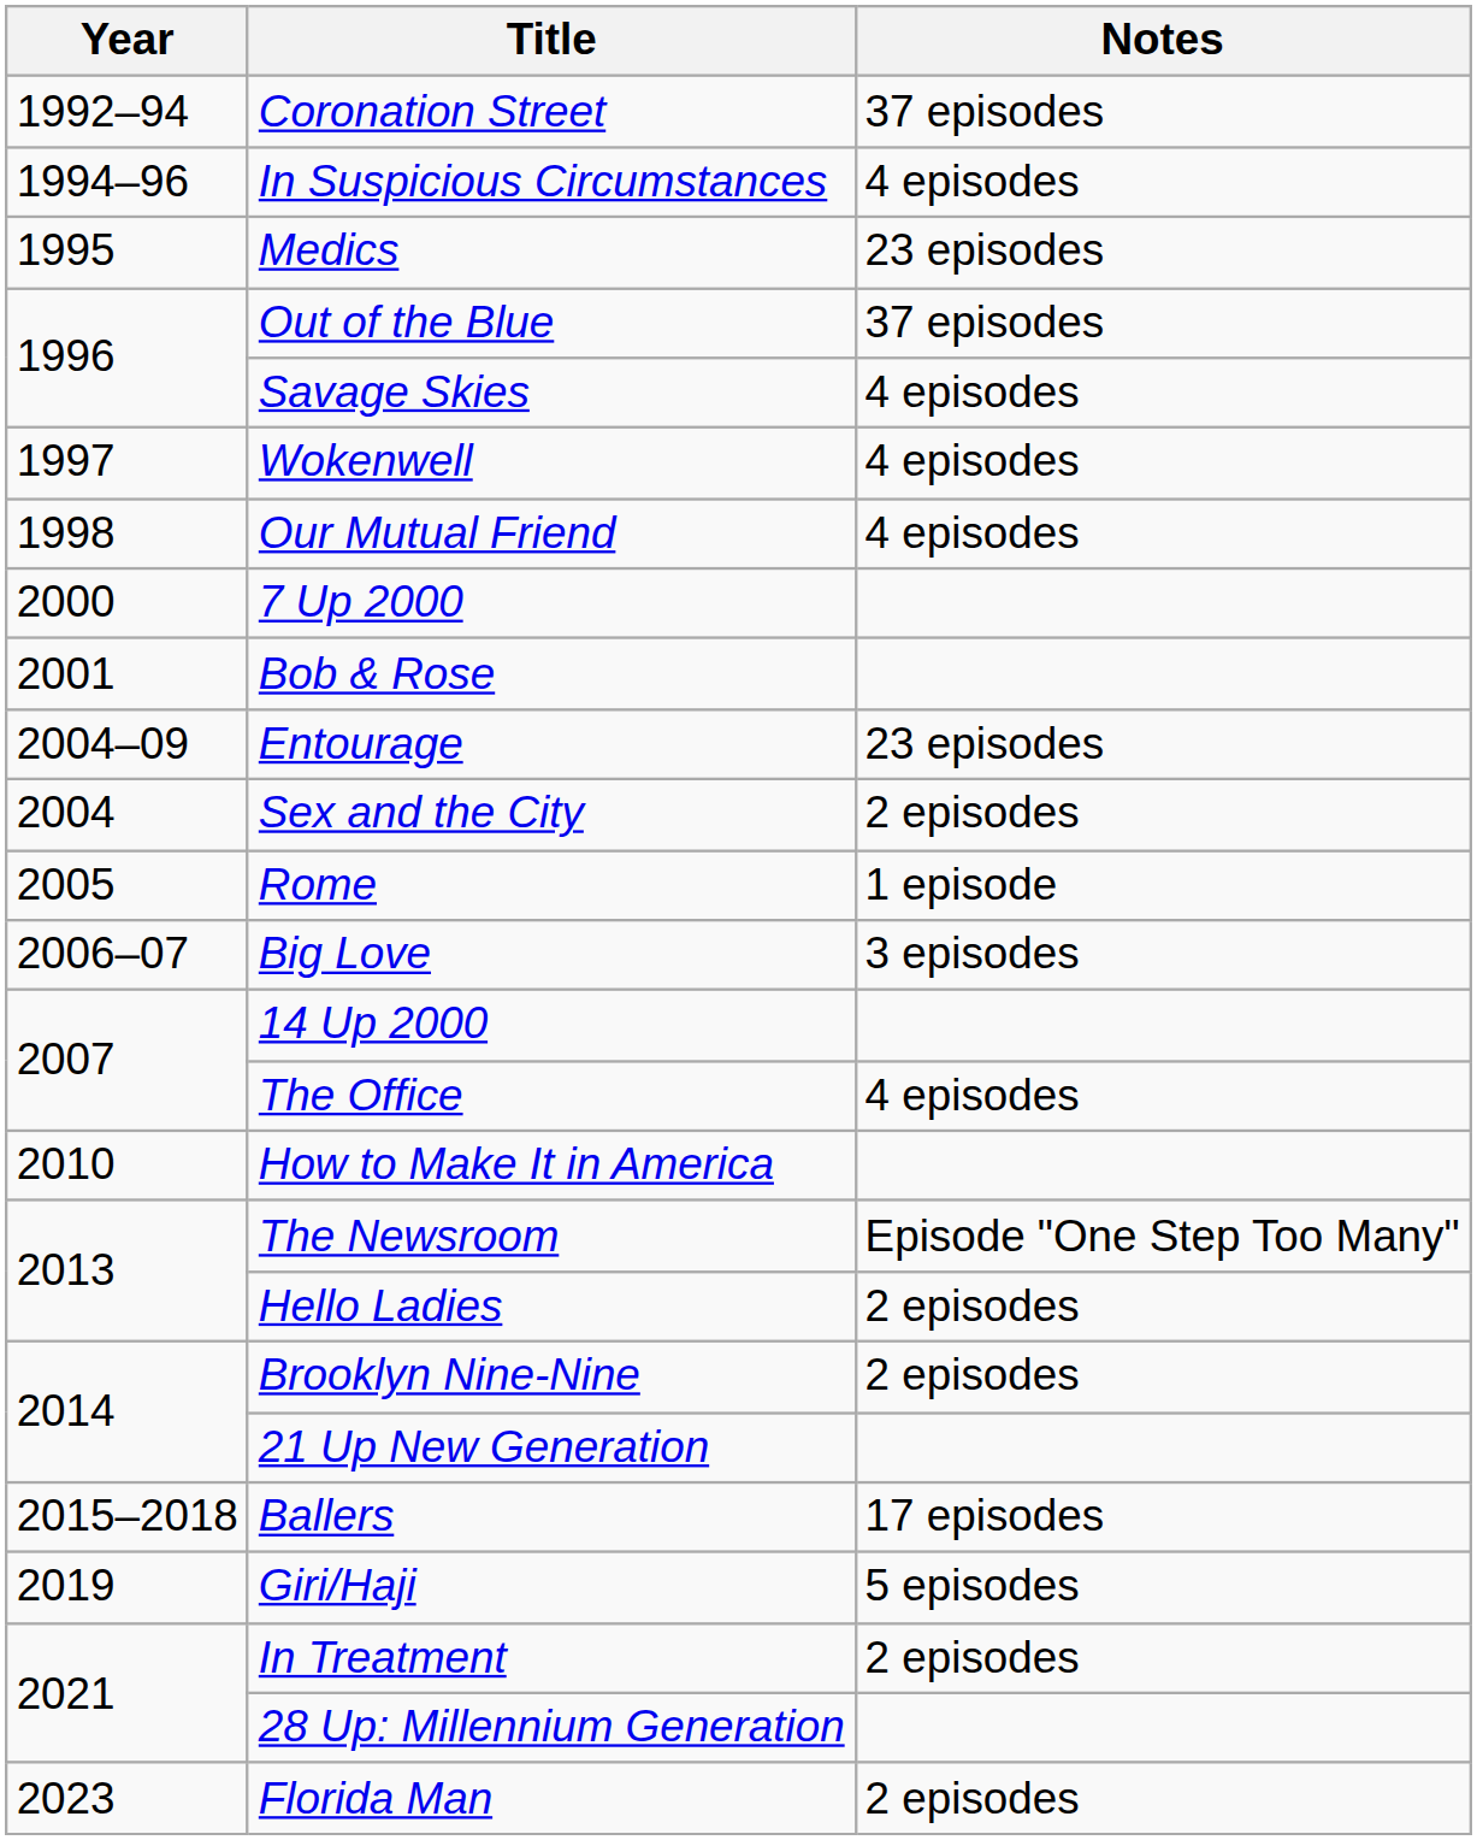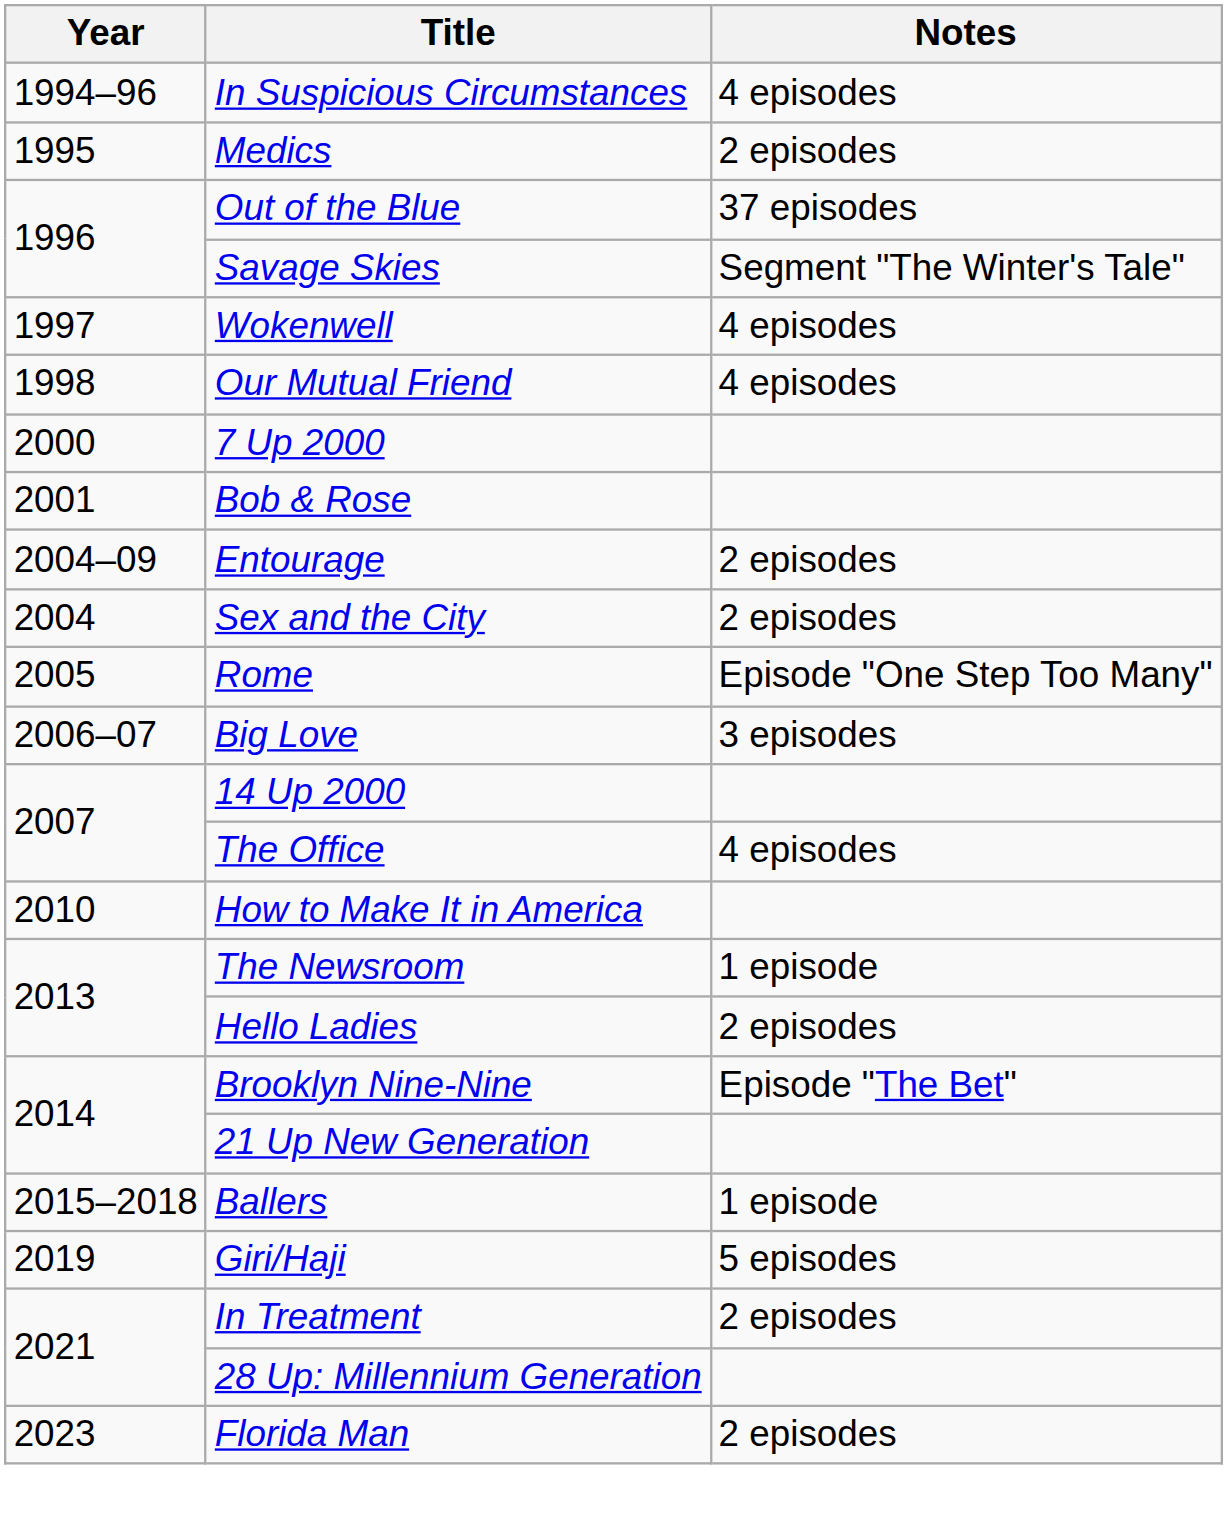- row: 1992–94 | Coronation Street | 37 episodes
Medics | Notes: 23 episodes -> 2 episodes
Savage Skies | Notes: 4 episodes -> Segment "The Winter's Tale"
Entourage | Notes: 23 episodes -> 2 episodes
Rome | Notes: 1 episode -> Episode "One Step Too Many"
The Newsroom | Notes: Episode "One Step Too Many" -> 1 episode
Brooklyn Nine-Nine | Notes: 2 episodes -> Episode "The Bet"
Ballers | Notes: 17 episodes -> 1 episode
